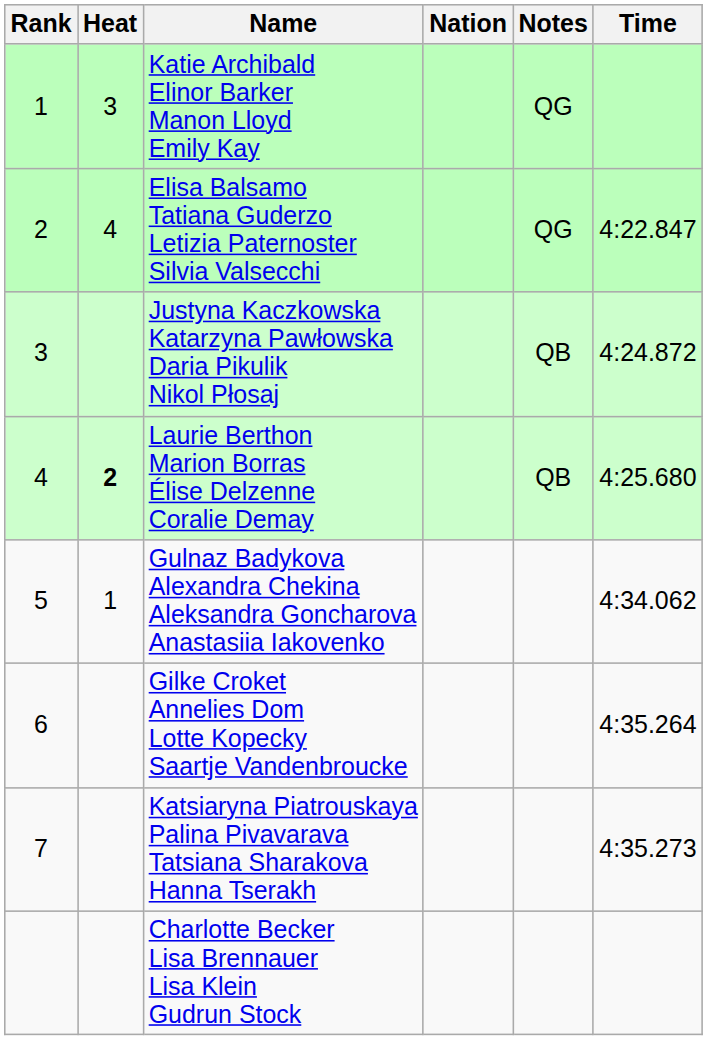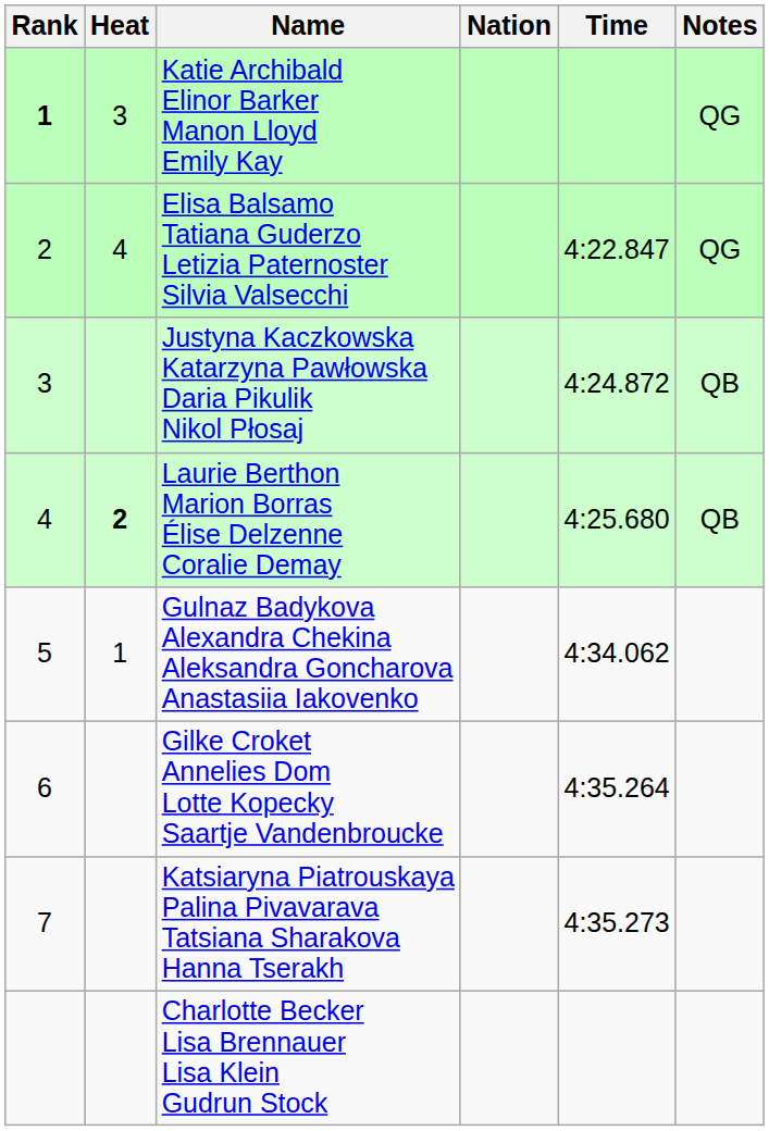columns swapped: Time <-> Notes
Katie Archibald Elinor Barker Manon Lloyd Emily Kay | Rank: normal -> bold
